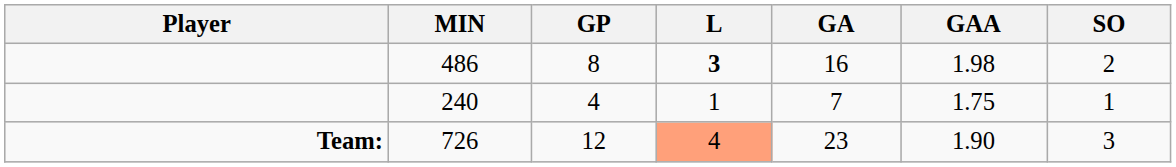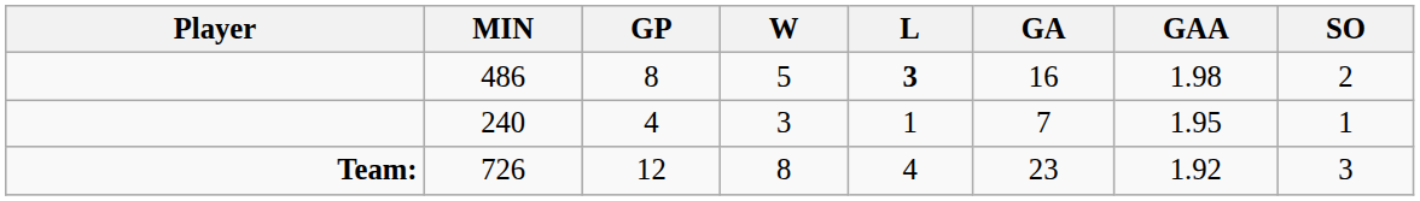+ column: W | 5 | 3 | 8
240 | GAA: 1.75 -> 1.95
726 | L: lightsalmon background -> no background
726 | GAA: 1.90 -> 1.92
